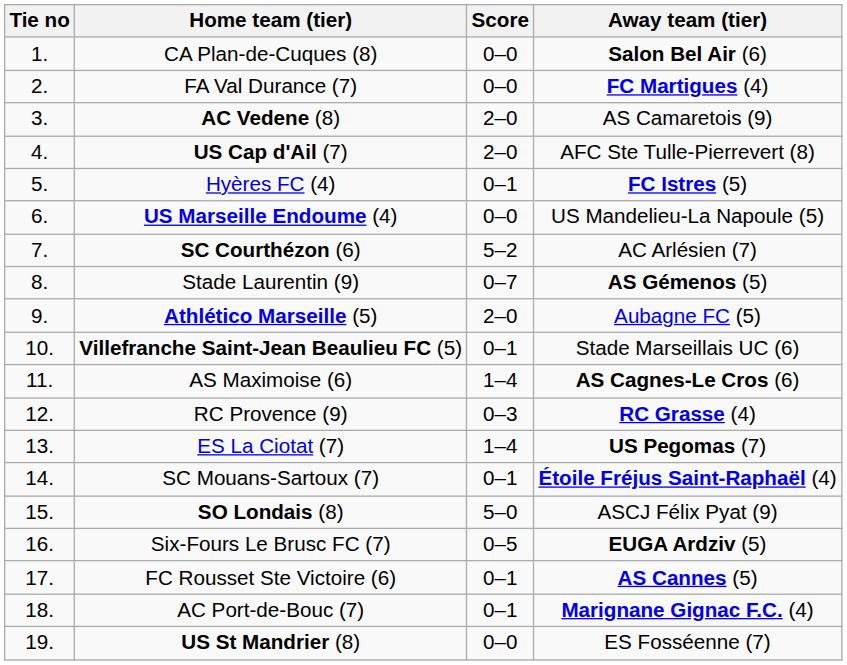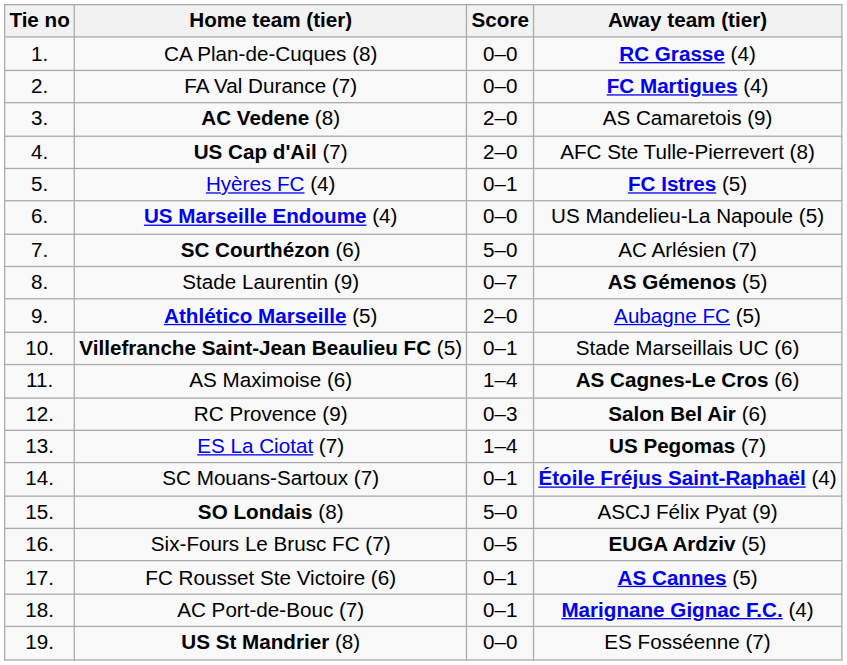CA Plan-de-Cuques (8) | Away team (tier): Salon Bel Air (6) -> RC Grasse (4)
SC Courthézon (6) | Score: 5–2 -> 5–0
RC Provence (9) | Away team (tier): RC Grasse (4) -> Salon Bel Air (6)
